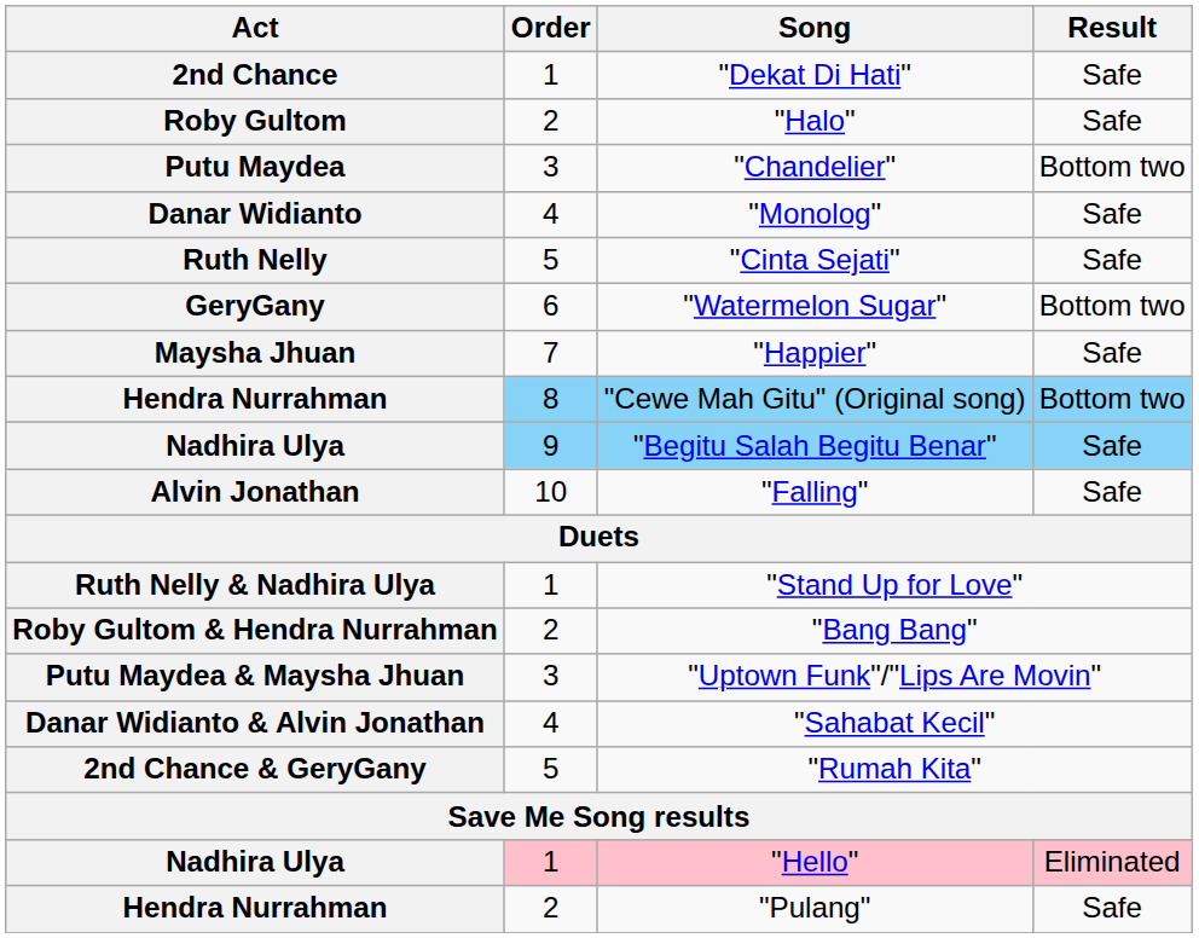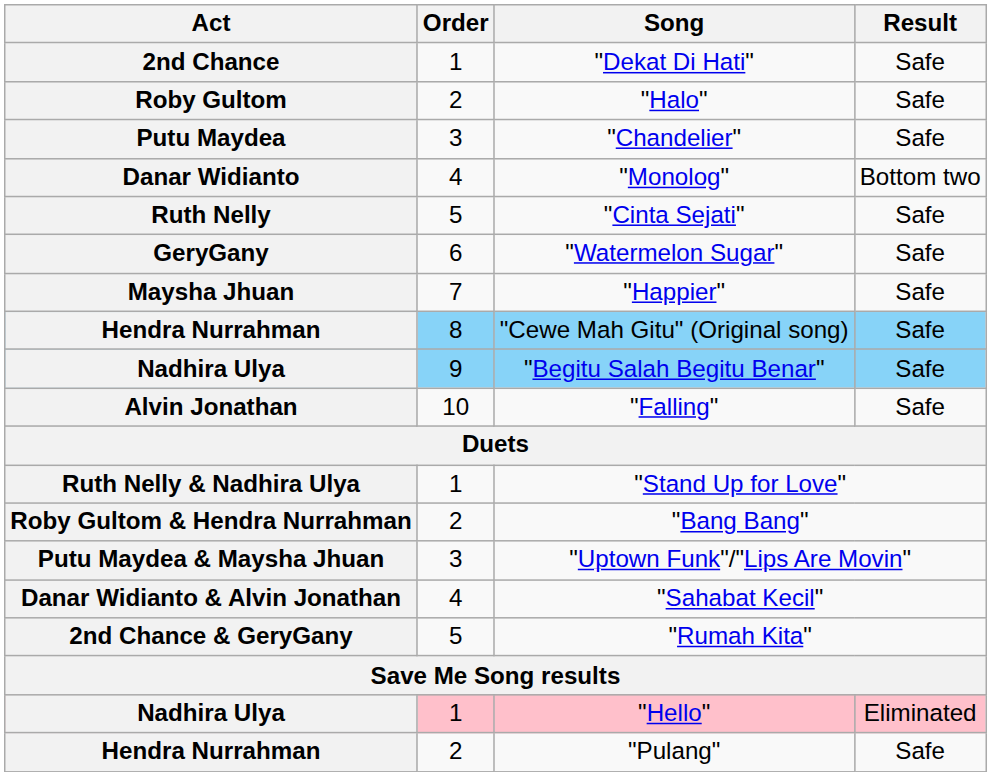"Chandelier" | Result: Bottom two -> Safe
"Monolog" | Result: Safe -> Bottom two
"Watermelon Sugar" | Result: Bottom two -> Safe
"Cewe Mah Gitu" (Original song) | Result: Bottom two -> Safe
